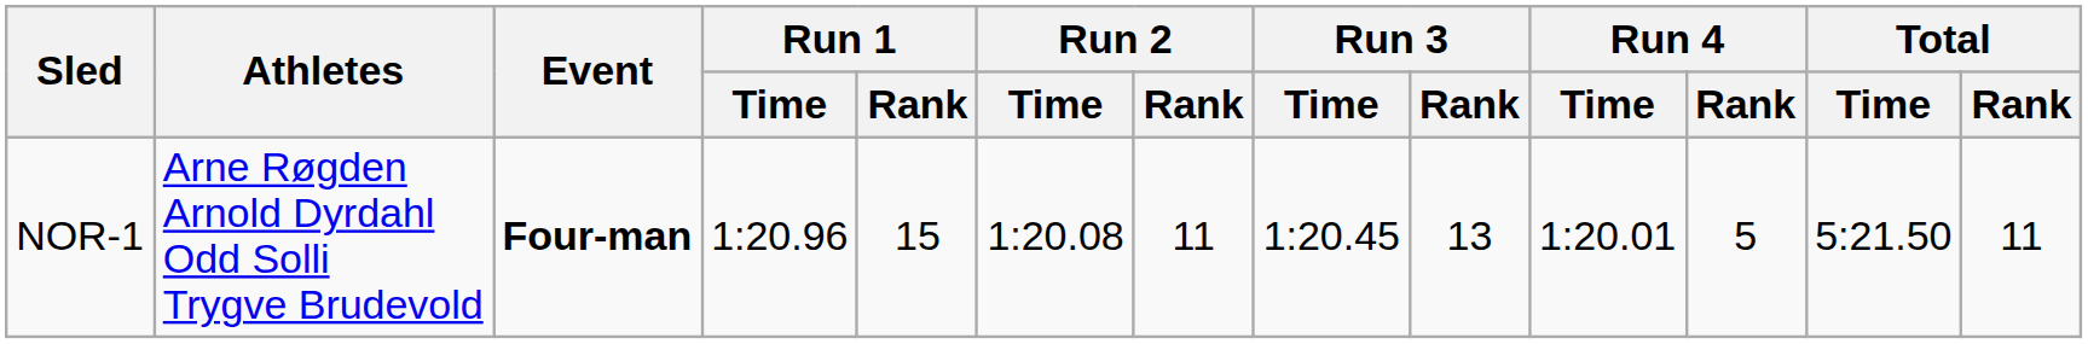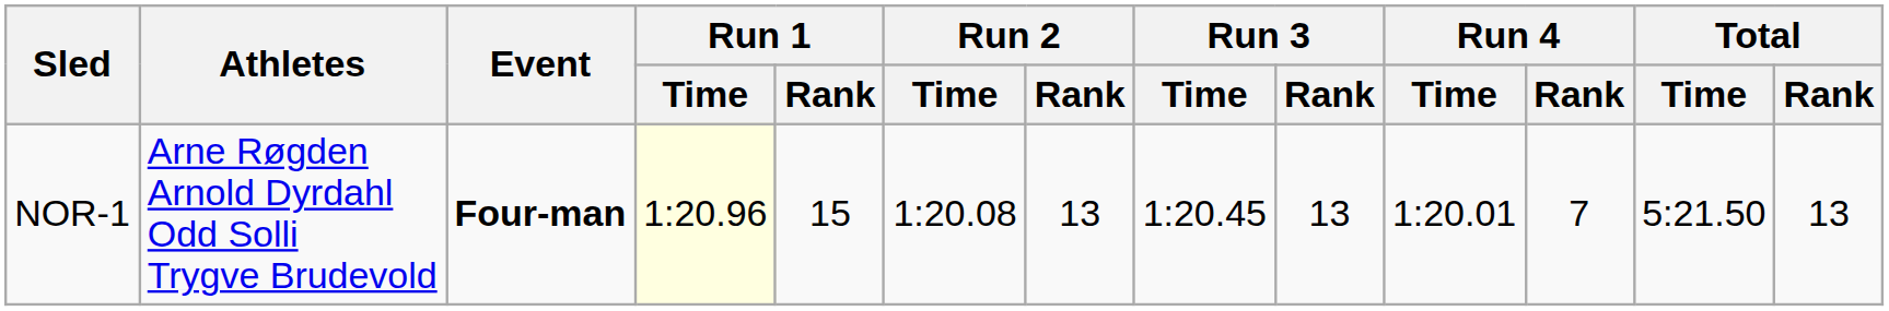NOR-1 | Run 1 / Time: no background -> lightyellow background
NOR-1 | Run 2 / Rank: 11 -> 13
NOR-1 | Run 4 / Rank: 5 -> 7
NOR-1 | Total / Rank: 11 -> 13
